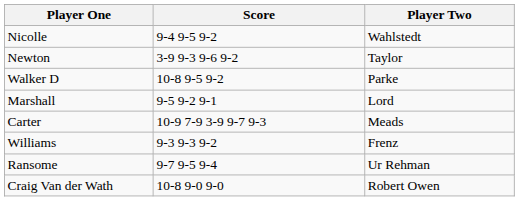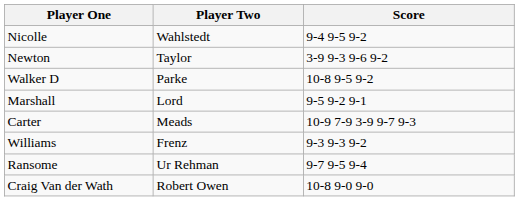columns swapped: Player Two <-> Score
